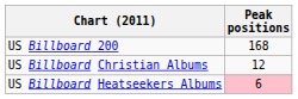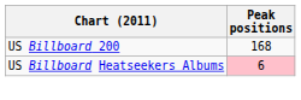- row: US Billboard Christian Albums | 12
